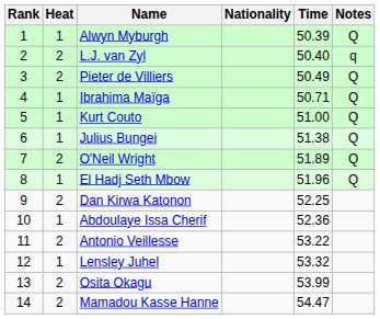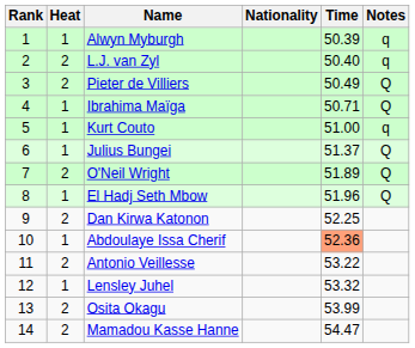Alwyn Myburgh | Notes: Q -> q
Kurt Couto | Notes: Q -> q
Julius Bungei | Time: 51.38 -> 51.37
Abdoulaye Issa Cherif | Time: no background -> lightsalmon background
